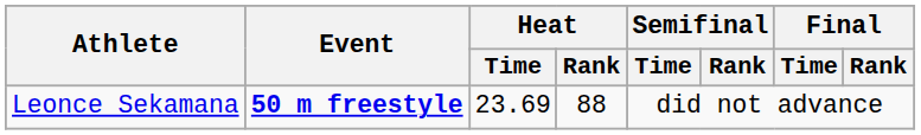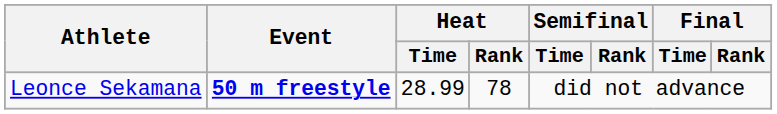Leonce Sekamana | Heat / Time: 23.69 -> 28.99
Leonce Sekamana | Heat / Rank: 88 -> 78
